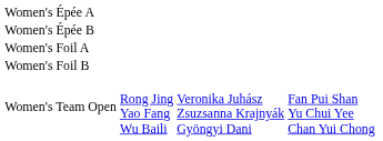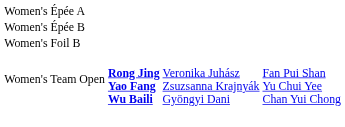- row: Women's Foil A
Women's Team Open | column 2: normal -> bold
